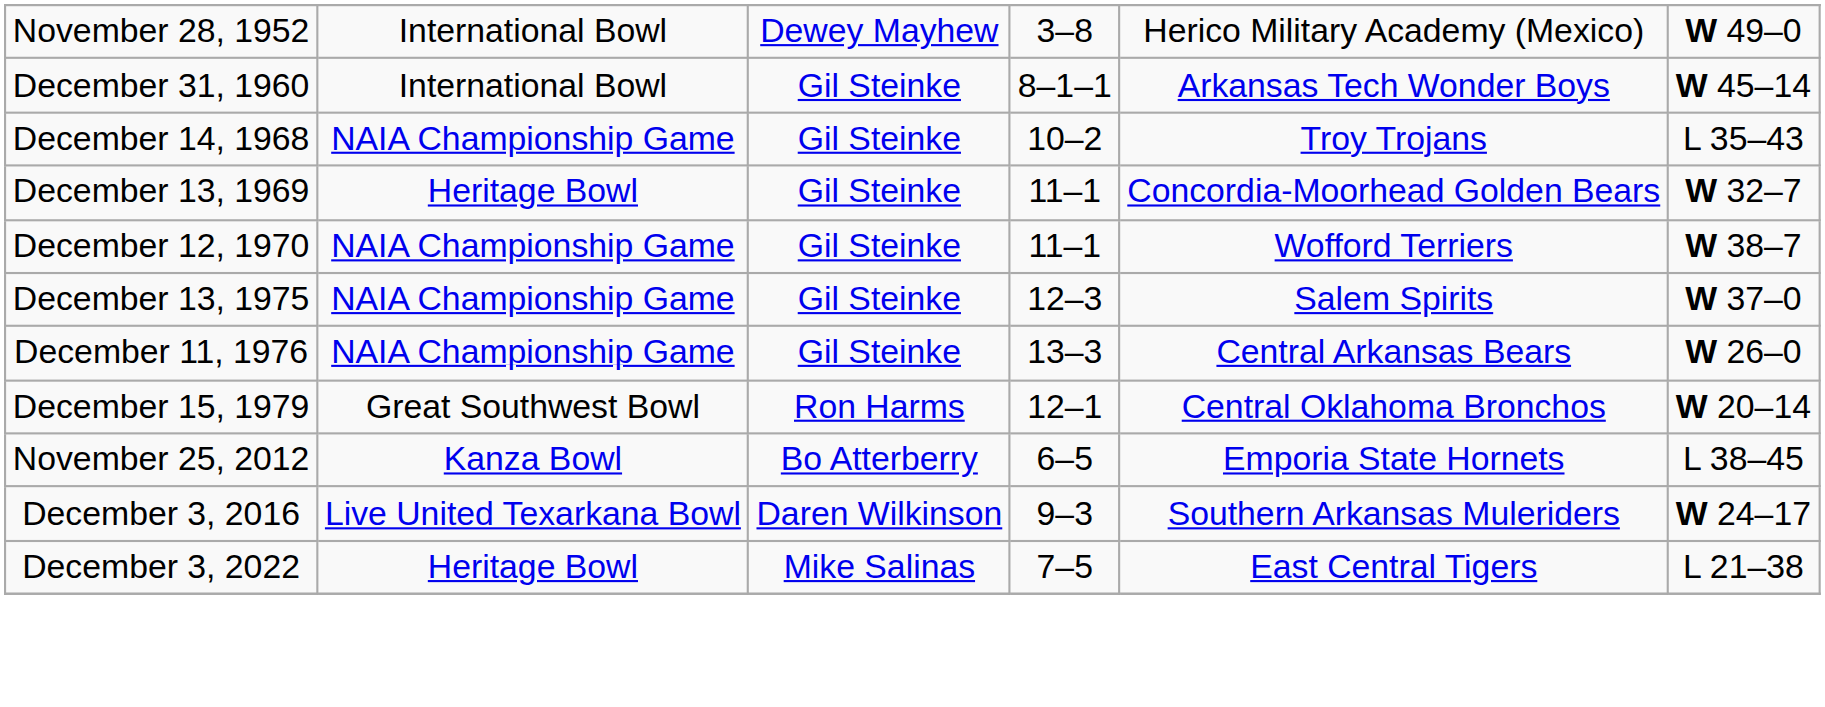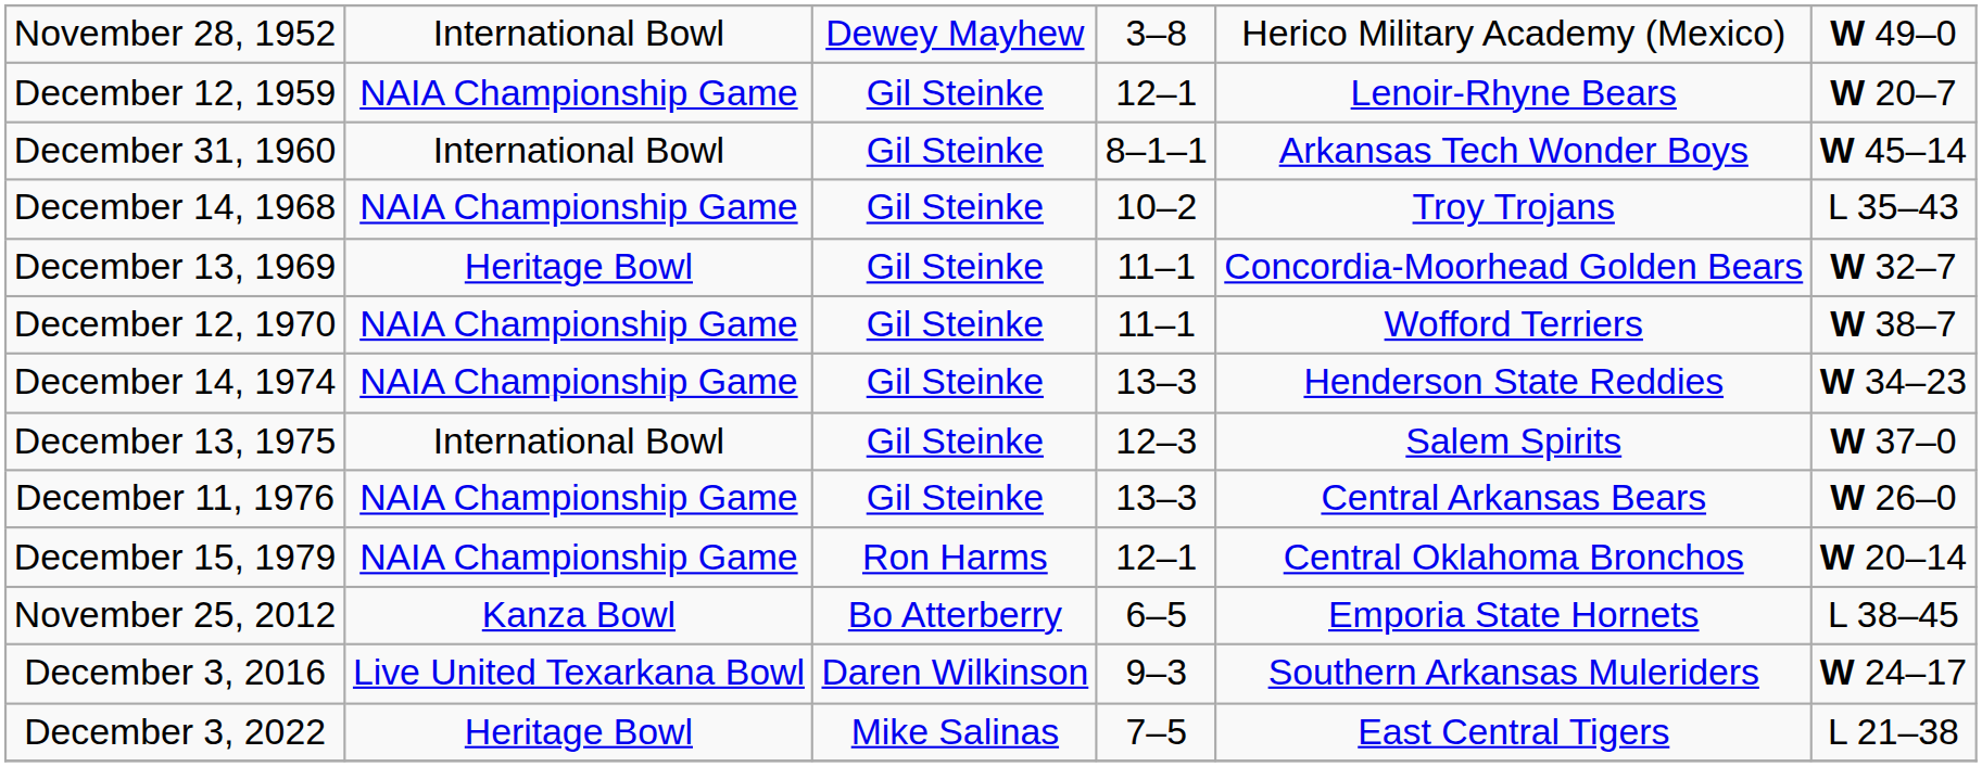+ row: December 12, 1959 | NAIA Championship Game | Gil Steinke | 12–1 | Lenoir-Rhyne Bears | W 20–7
+ row: December 14, 1974 | NAIA Championship Game | Gil Steinke | 13–3 | Henderson State Reddies | W 34–23
December 13, 1975 | column 2: NAIA Championship Game -> International Bowl
December 15, 1979 | column 2: Great Southwest Bowl -> NAIA Championship Game
